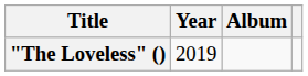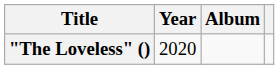"The Loveless" () | Year: 2019 -> 2020
